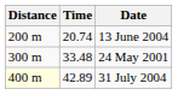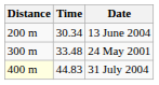13 June 2004 | Time: 20.74 -> 30.34
31 July 2004 | Time: 42.89 -> 44.83
